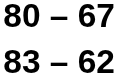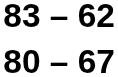rows swapped: 80 – 67 <-> 83 – 62
